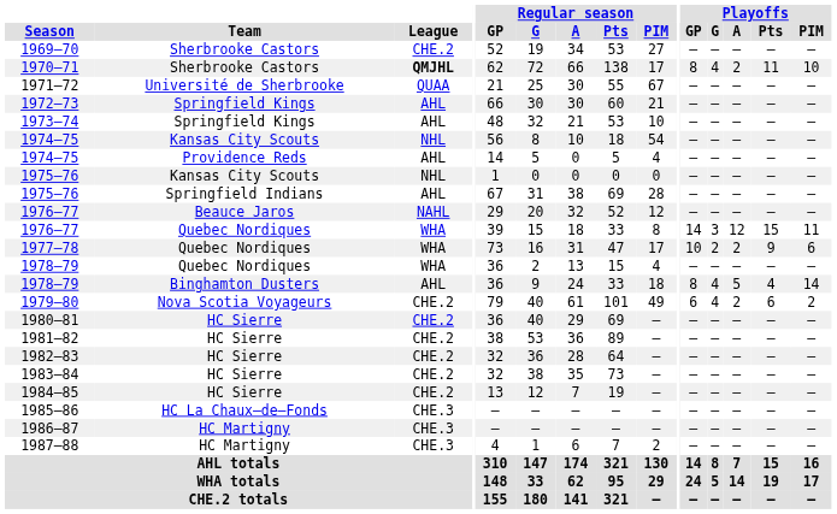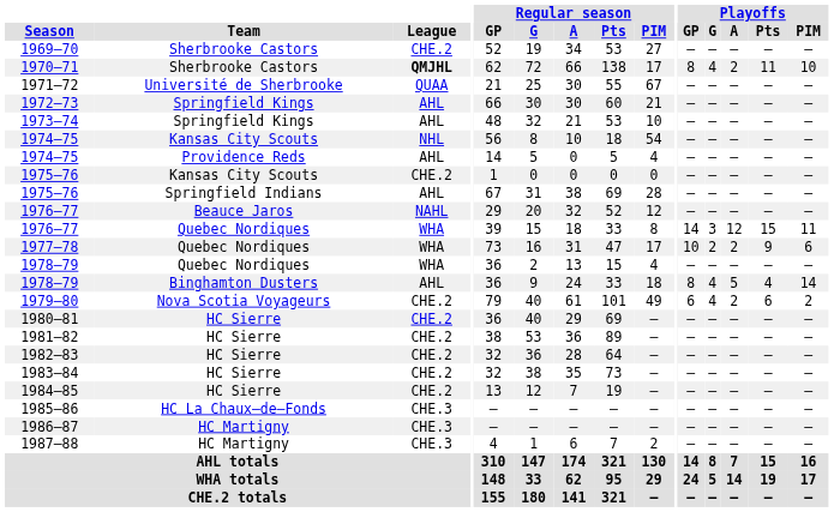1975–76 / Kansas City Scouts | League: NHL -> CHE.2
